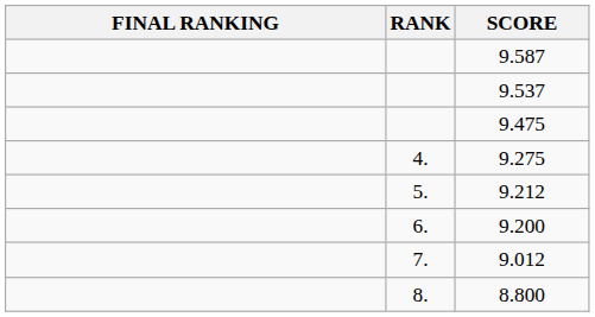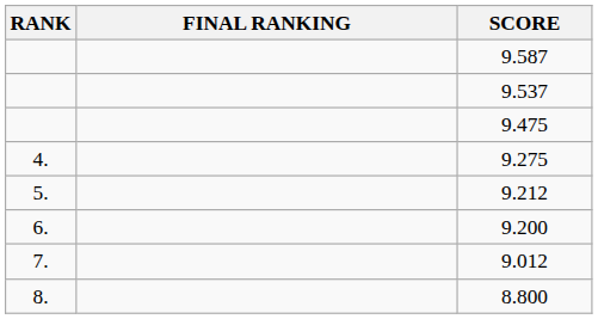columns swapped: RANK <-> FINAL RANKING
